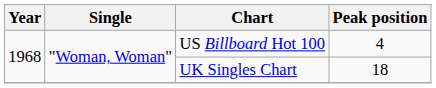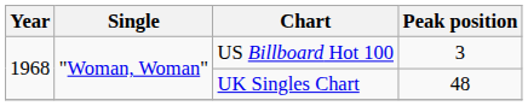US Billboard Hot 100 | Peak position: 4 -> 3
UK Singles Chart | Peak position: 18 -> 48
